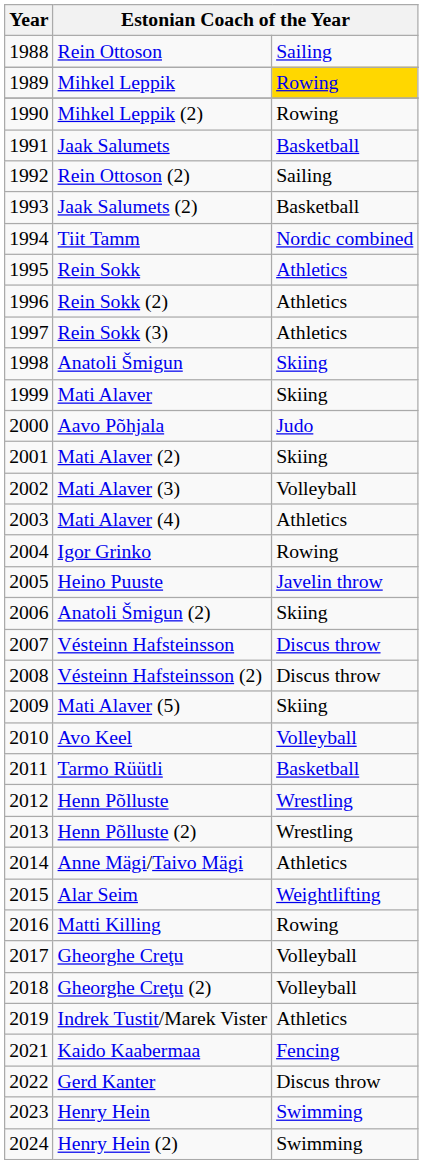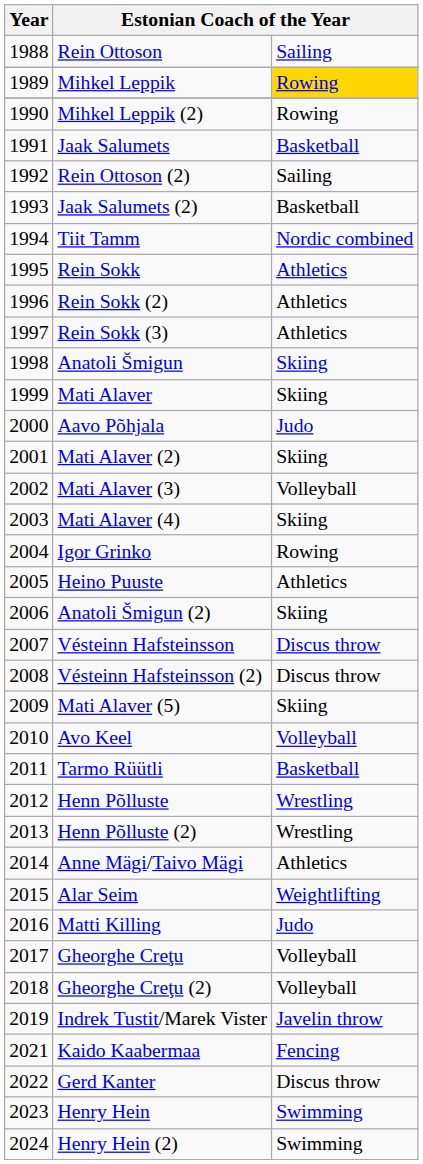Mati Alaver (4) | column 3: Athletics -> Skiing
Heino Puuste | column 3: Javelin throw -> Athletics
Matti Killing | column 3: Rowing -> Judo
Indrek Tustit/Marek Vister | column 3: Athletics -> Javelin throw
